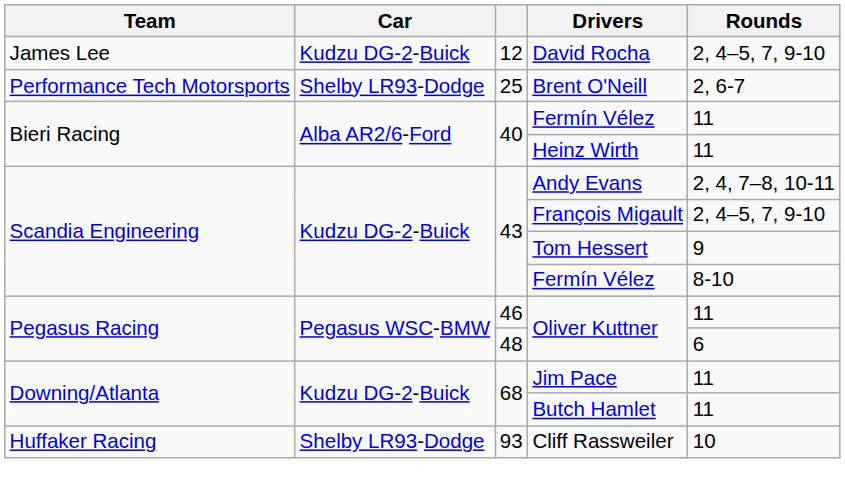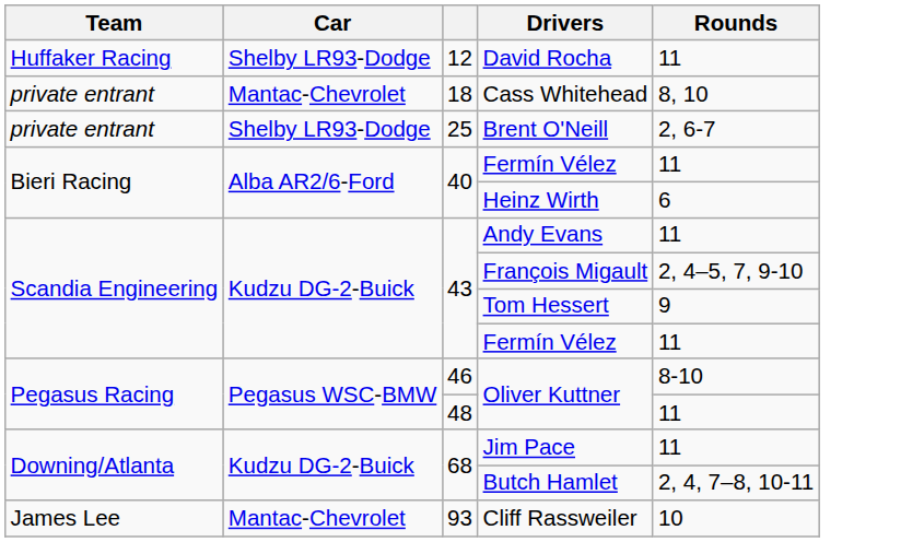David Rocha | Team: James Lee -> Huffaker Racing
David Rocha | Car: Kudzu DG-2-Buick -> Shelby LR93-Dodge
David Rocha | Rounds: 2, 4–5, 7, 9-10 -> 11
+ row: private entrant | Mantac-Chevrolet | 18 | Cass Whitehead | 8, 10
Brent O'Neill | Team: Performance Tech Motorsports -> private entrant
Heinz Wirth | Rounds: 11 -> 6
Andy Evans | Rounds: 2, 4, 7–8, 10-11 -> 11
43 / Fermín Vélez | Rounds: 8-10 -> 11
46 / Oliver Kuttner | Rounds: 11 -> 8-10
48 / Oliver Kuttner | Rounds: 6 -> 11
Butch Hamlet | Rounds: 11 -> 2, 4, 7–8, 10-11
Cliff Rassweiler | Team: Huffaker Racing -> James Lee
Cliff Rassweiler | Car: Shelby LR93-Dodge -> Mantac-Chevrolet
